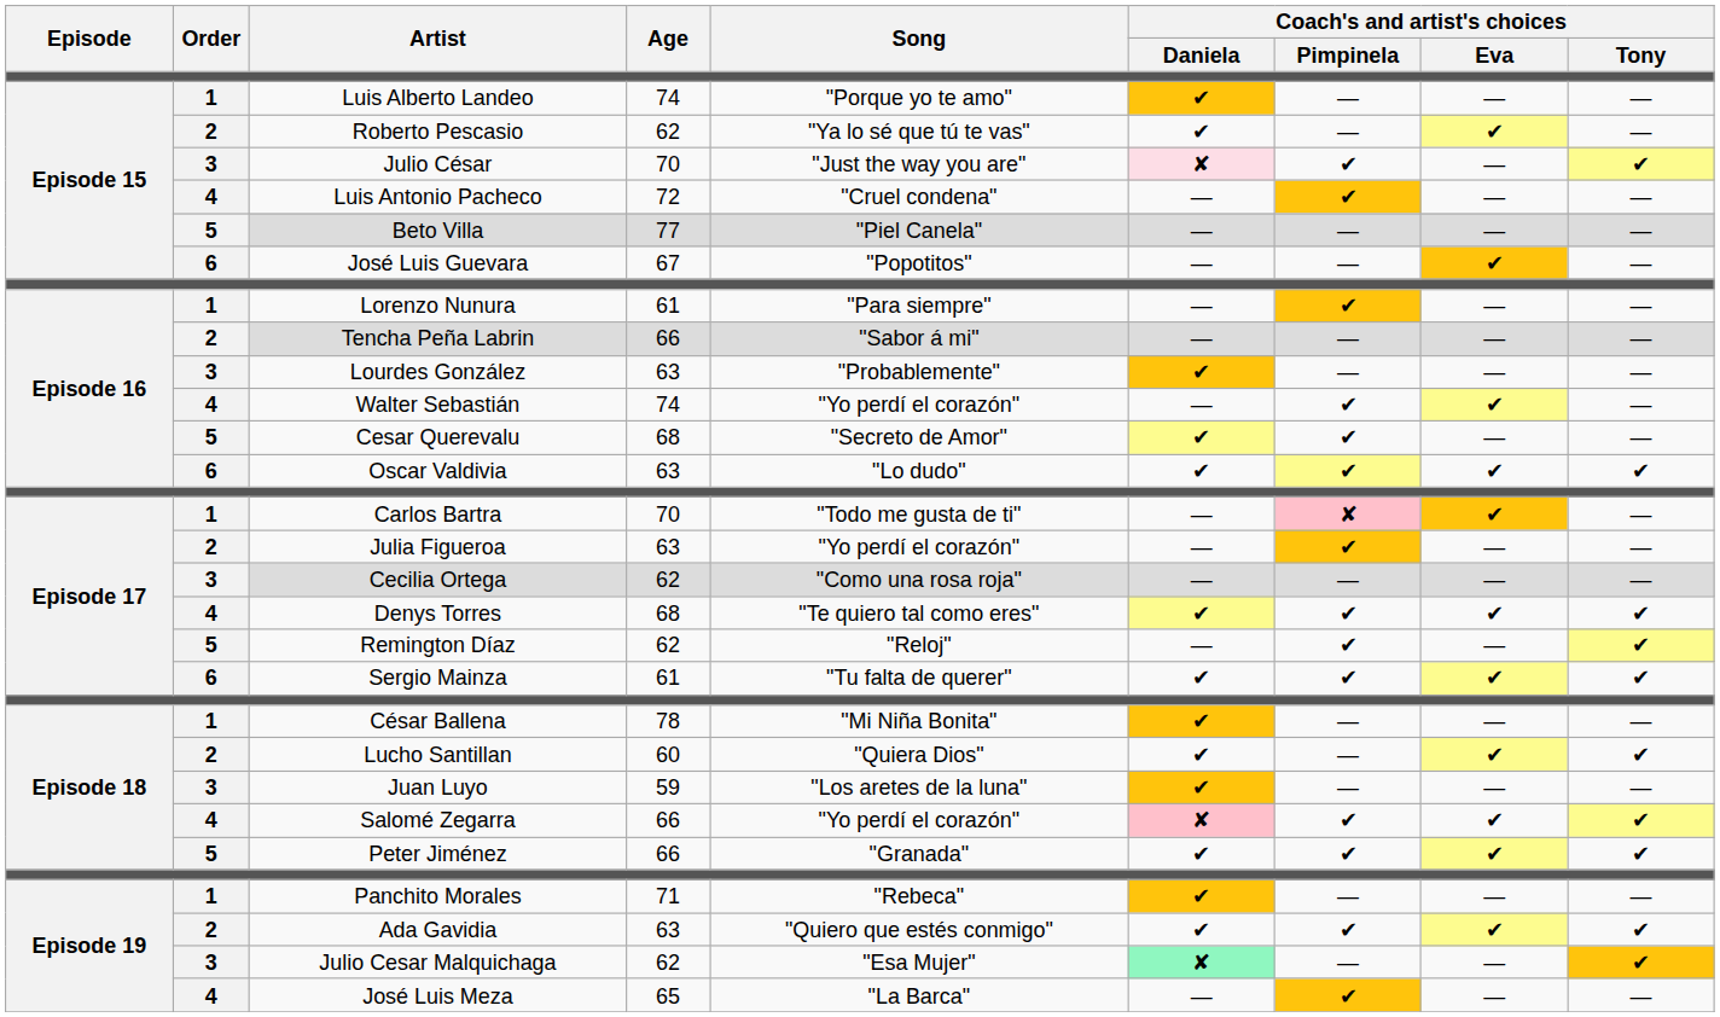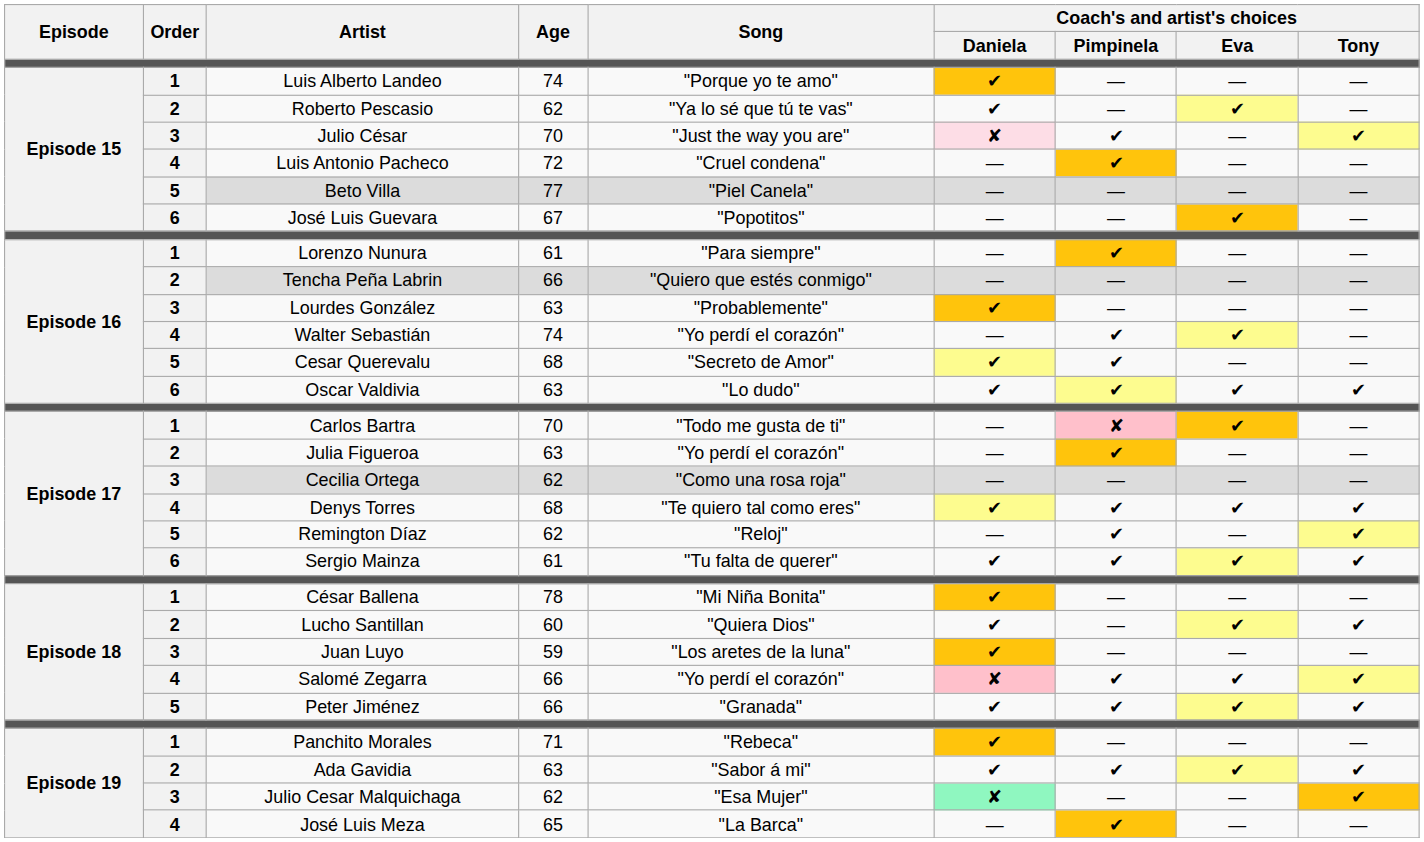Tencha Peña Labrin | Song: "Sabor á mi" -> "Quiero que estés conmigo"
Ada Gavidia | Song: "Quiero que estés conmigo" -> "Sabor á mi"
